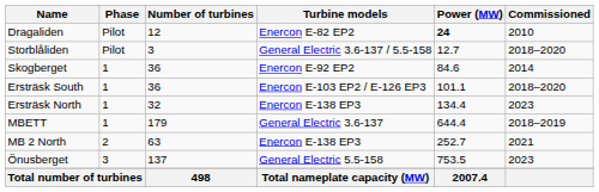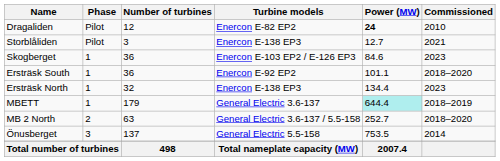Storblåliden | Turbine models: General Electric 3.6-137 / 5.5-158 -> Enercon E-138 EP3
Storblåliden | Commissioned: 2018–2020 -> 2021
Skogberget | Turbine models: Enercon E-92 EP2 -> Enercon E-103 EP2 / E-126 EP3
Skogberget | Commissioned: 2014 -> 2023
Ersträsk South | Turbine models: Enercon E-103 EP2 / E-126 EP3 -> Enercon E-92 EP2
MBETT | Power (MW): no background -> paleturquoise background
MB 2 North | Turbine models: Enercon E-138 EP3 -> General Electric 3.6-137 / 5.5-158
MB 2 North | Commissioned: 2021 -> 2018–2020
Önusberget | Commissioned: 2023 -> 2014
